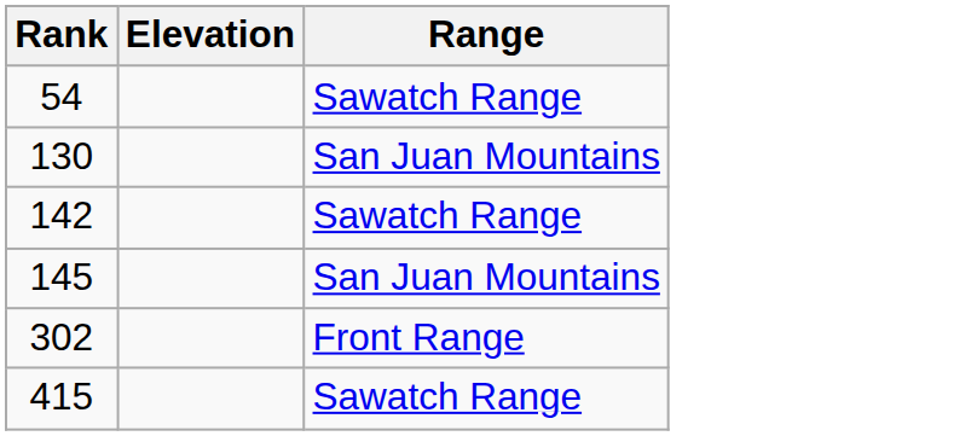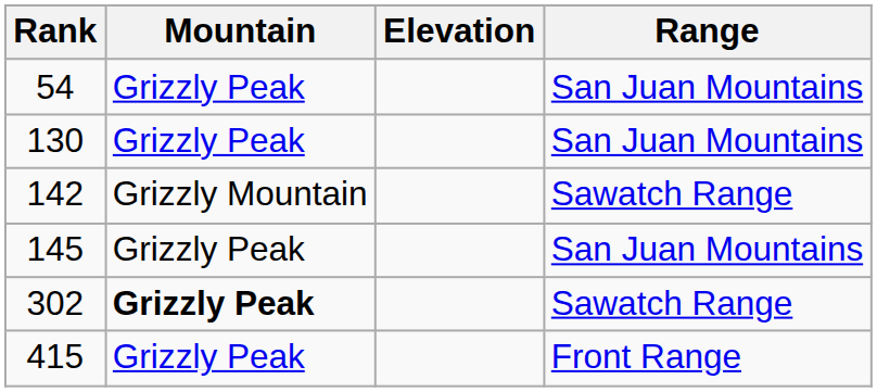+ column: Mountain | Grizzly Peak | Grizzly Peak | Grizzly Mountain | Grizzly Peak | Grizzly Peak | Grizzly Peak
54 | Range: Sawatch Range -> San Juan Mountains
302 | Range: Front Range -> Sawatch Range
415 | Range: Sawatch Range -> Front Range
